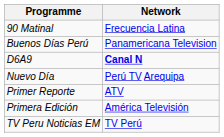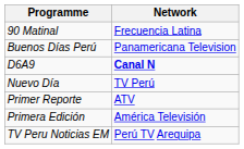Nuevo Día | Network: Perú TV Arequipa -> TV Perú
TV Peru Noticias EM | Network: TV Perú -> Perú TV Arequipa
